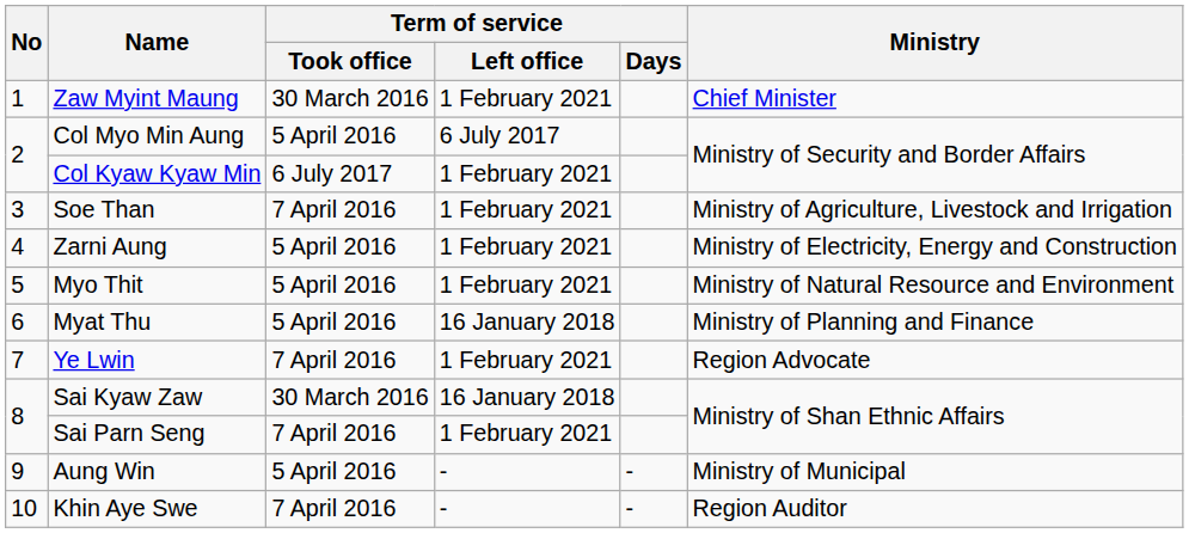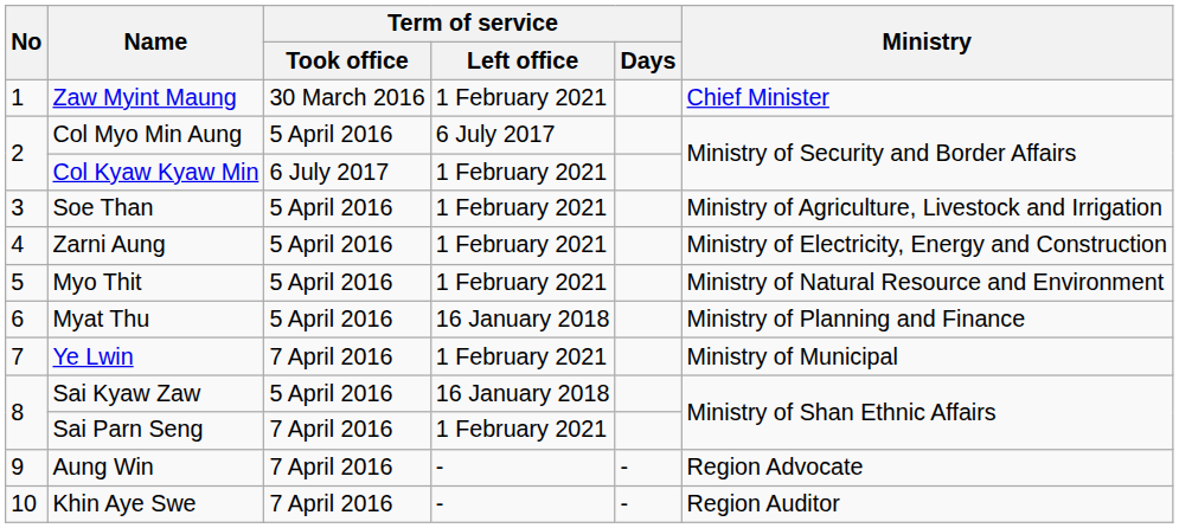Soe Than | Term of service / Took office: 7 April 2016 -> 5 April 2016
Ye Lwin | Ministry: Region Advocate -> Ministry of Municipal
Sai Kyaw Zaw | Term of service / Took office: 30 March 2016 -> 5 April 2016
Aung Win | Term of service / Took office: 5 April 2016 -> 7 April 2016
Aung Win | Ministry: Ministry of Municipal -> Region Advocate
